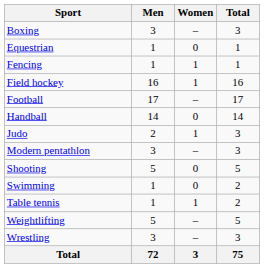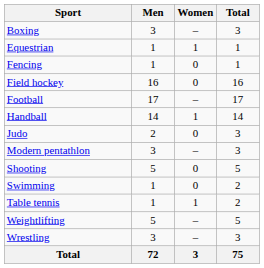Equestrian | Women: 0 -> 1
Fencing | Women: 1 -> 0
Field hockey | Women: 1 -> 0
Handball | Women: 0 -> 1
Judo | Women: 1 -> 0
